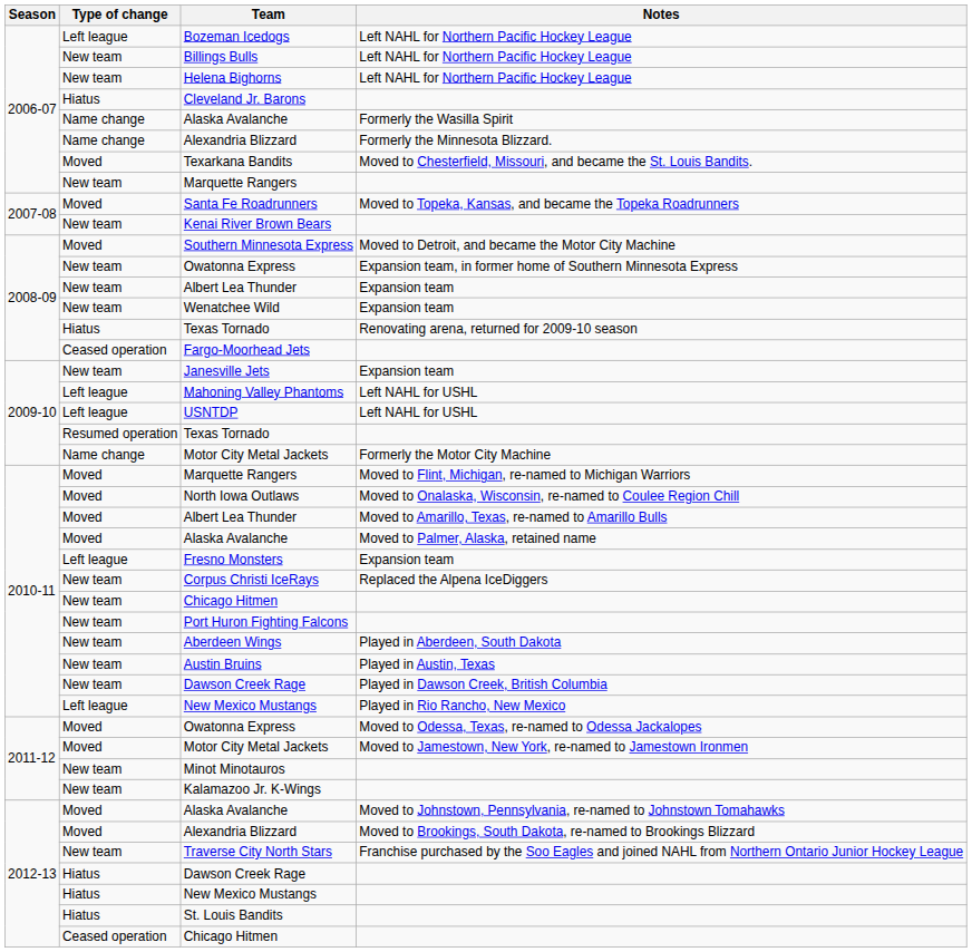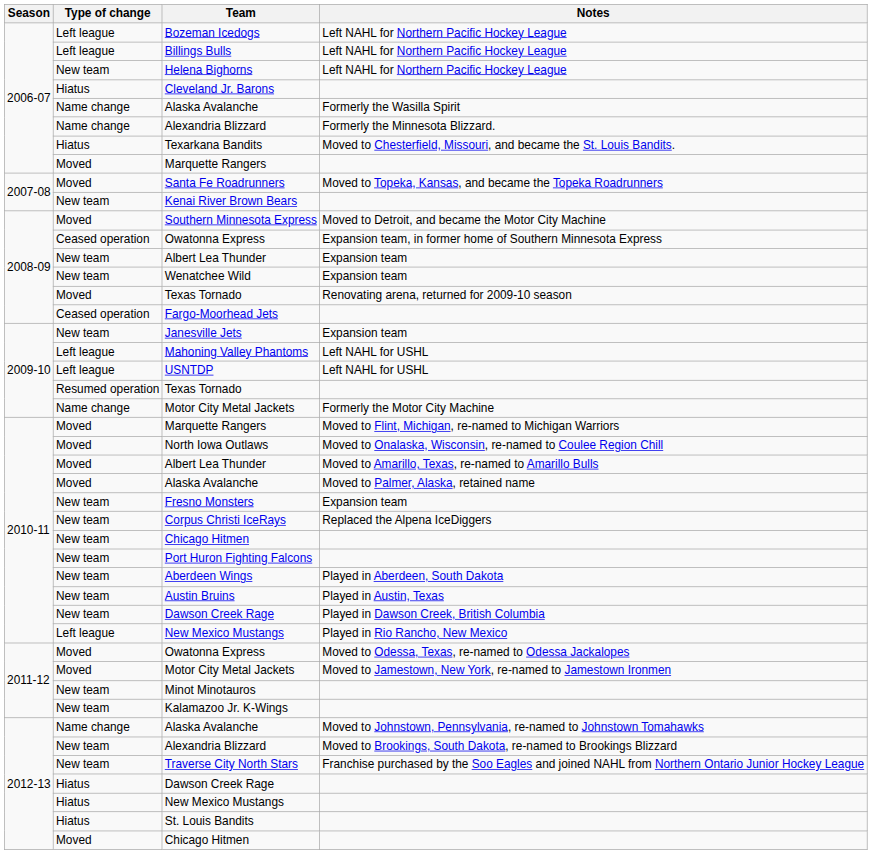Billings Bulls | Type of change: New team -> Left league
Texarkana Bandits | Type of change: Moved -> Hiatus
2006-07 / Marquette Rangers | Type of change: New team -> Moved
2008-09 / Owatonna Express | Type of change: New team -> Ceased operation
2008-09 / Texas Tornado | Type of change: Hiatus -> Moved
Fresno Monsters | Type of change: Left league -> New team
2012-13 / Alaska Avalanche | Type of change: Moved -> Name change
2012-13 / Alexandria Blizzard | Type of change: Moved -> New team
2012-13 / Chicago Hitmen | Type of change: Ceased operation -> Moved
